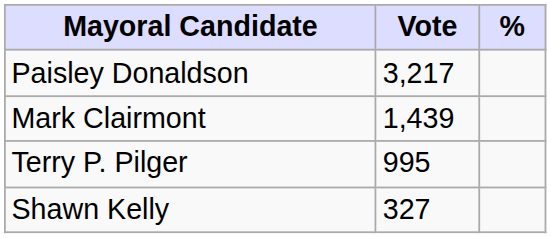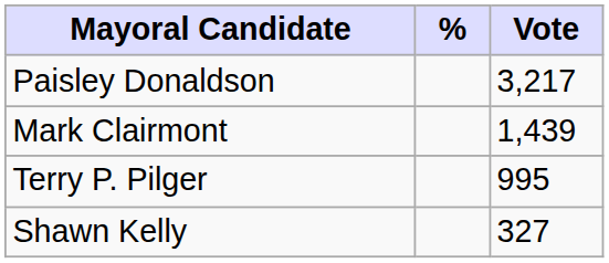columns swapped: Vote <-> %
